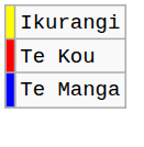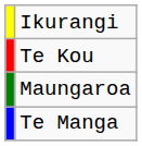+ row: Maungaroa
